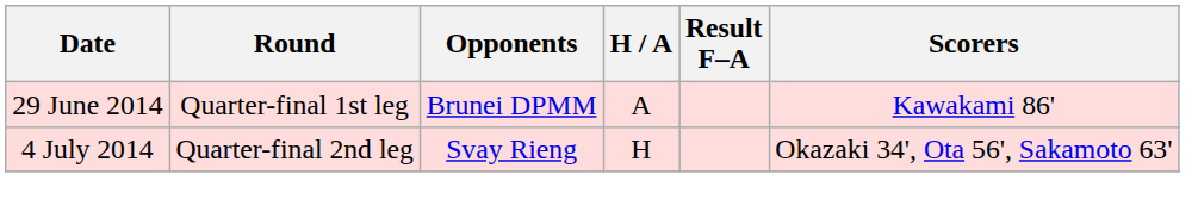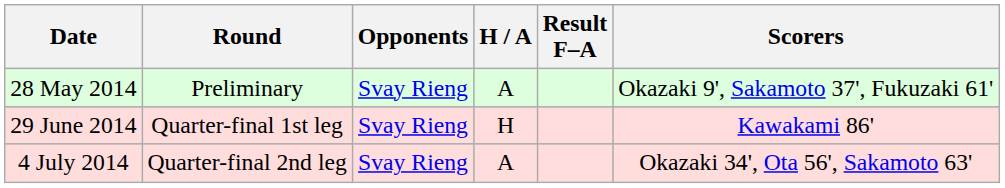+ row: 28 May 2014 | Preliminary | Svay Rieng | A | Okazaki 9', Sakamoto 37', Fukuzaki 61'
29 June 2014 | Opponents: Brunei DPMM -> Svay Rieng
29 June 2014 | H / A: A -> H
4 July 2014 | H / A: H -> A
